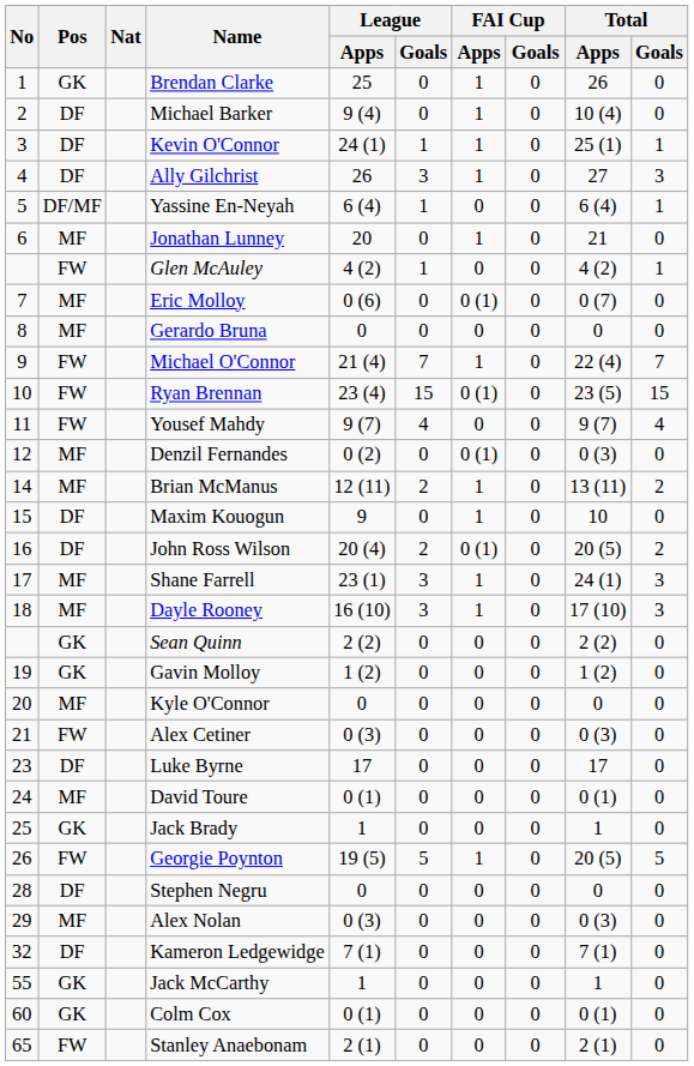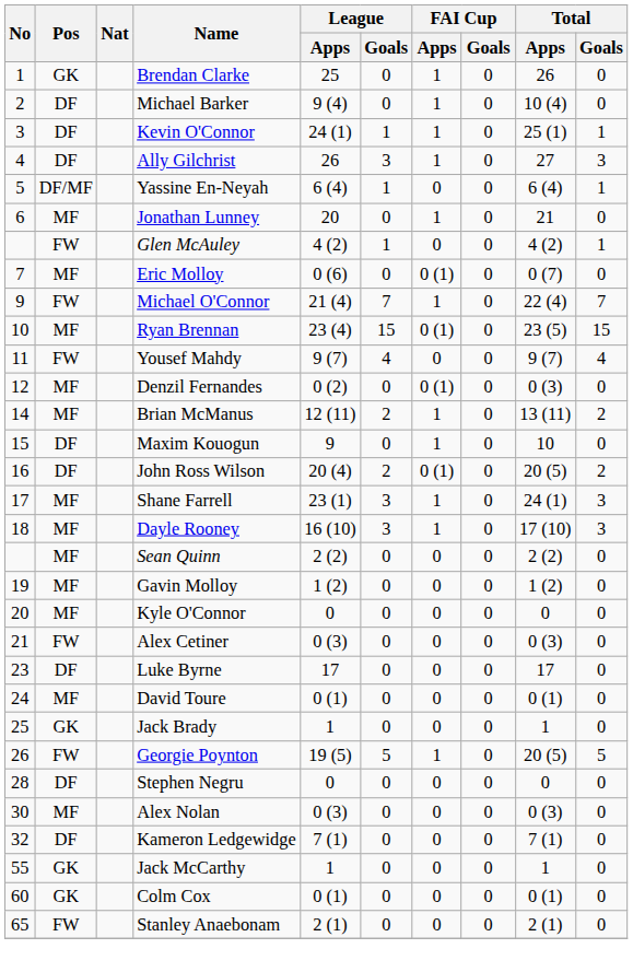- row: 8 | MF | Gerardo Bruna | 0 | 0 | 0 | 0 | 0 | 0
Ryan Brennan | Pos: FW -> MF
Sean Quinn | Pos: GK -> MF
Gavin Molloy | Pos: GK -> MF
Alex Nolan | No: 29 -> 30
